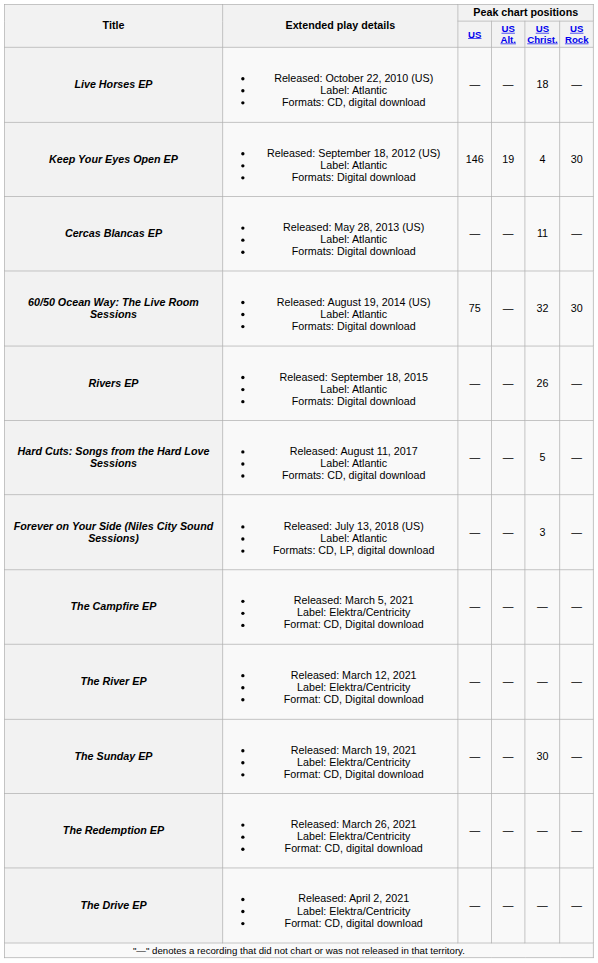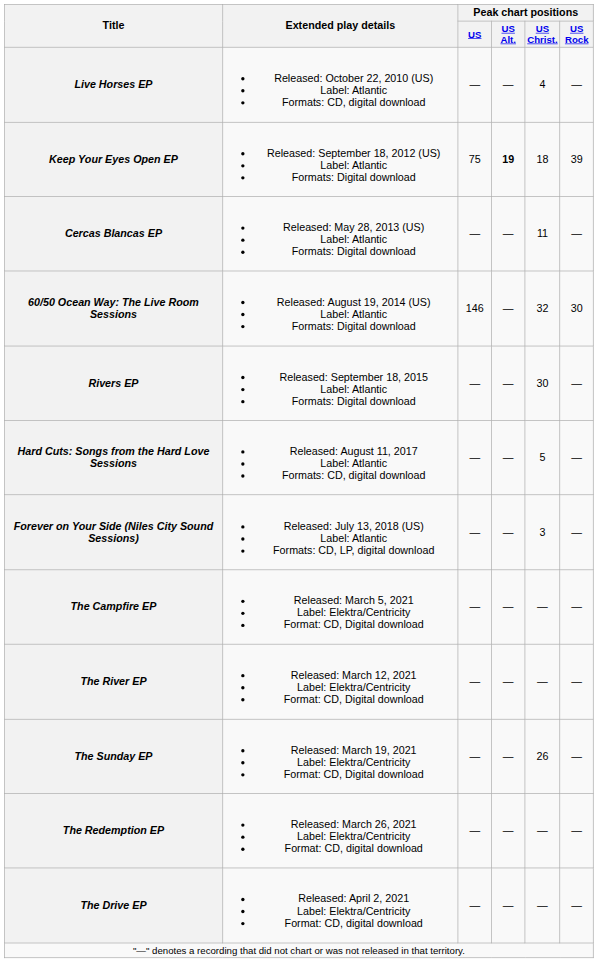Live Horses EP | Peak chart positions / US Christ.: 18 -> 4
Keep Your Eyes Open EP | Peak chart positions / US: 146 -> 75
Keep Your Eyes Open EP | Peak chart positions / US Alt.: normal -> bold
Keep Your Eyes Open EP | Peak chart positions / US Christ.: 4 -> 18
Keep Your Eyes Open EP | Peak chart positions / US Rock: 30 -> 39
60/50 Ocean Way: The Live Room Sessions | Peak chart positions / US: 75 -> 146
Rivers EP | Peak chart positions / US Christ.: 26 -> 30
The Sunday EP | Peak chart positions / US Christ.: 30 -> 26
